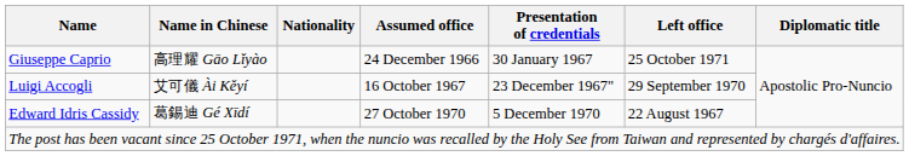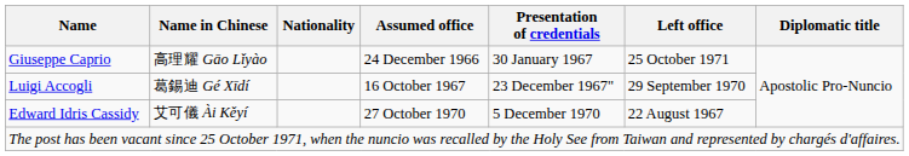Luigi Accogli | Name in Chinese: 艾可儀 Ài Kěyí -> 葛錫迪 Gé Xīdí
Edward Idris Cassidy | Name in Chinese: 葛錫迪 Gé Xīdí -> 艾可儀 Ài Kěyí
